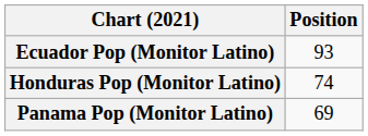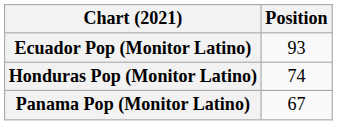Panama Pop (Monitor Latino) | Position: 69 -> 67
